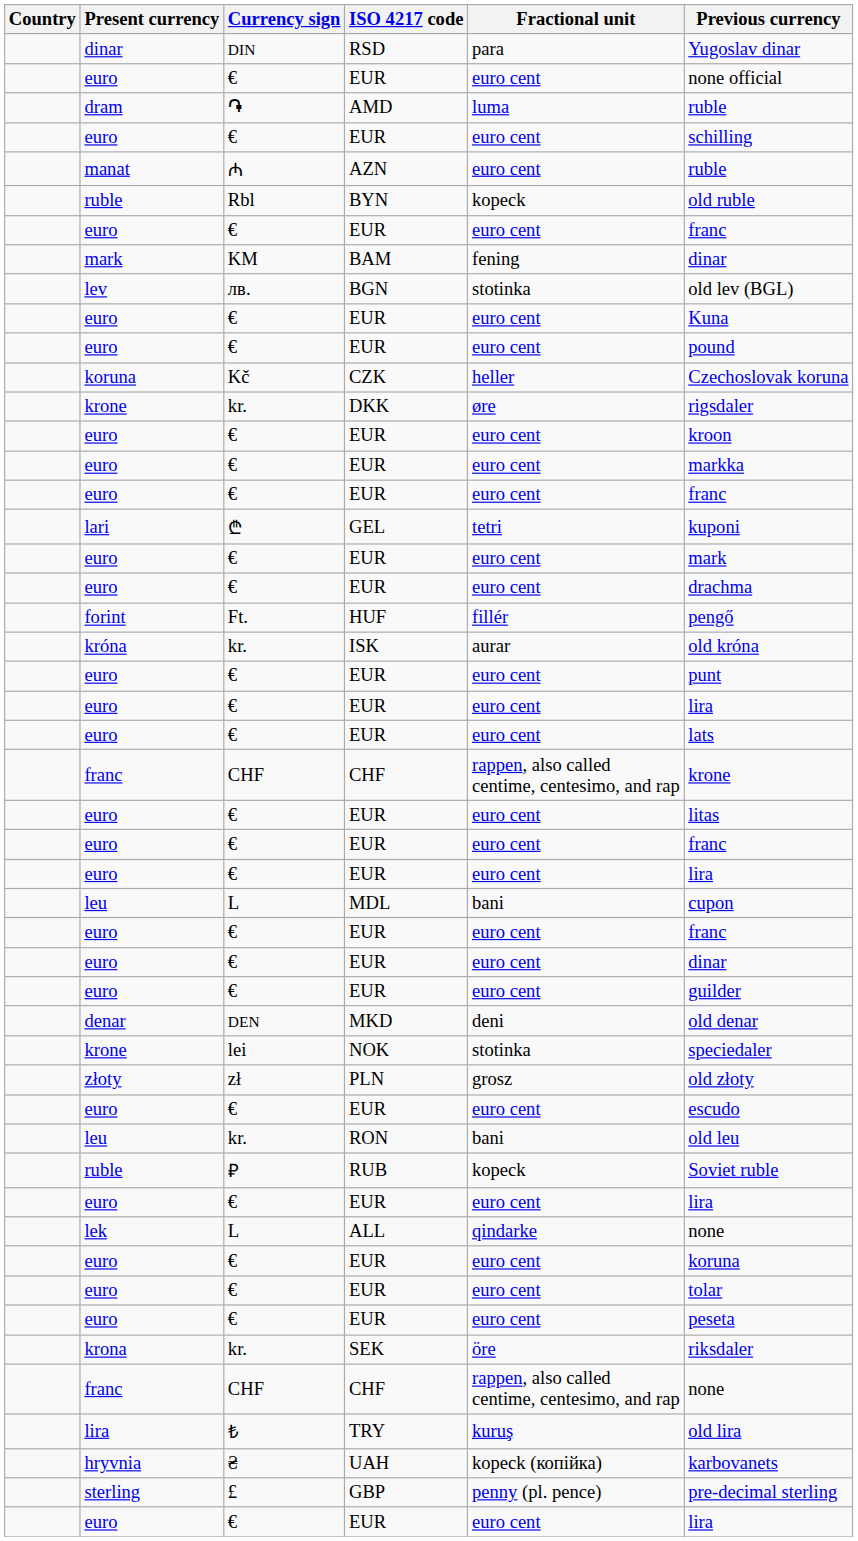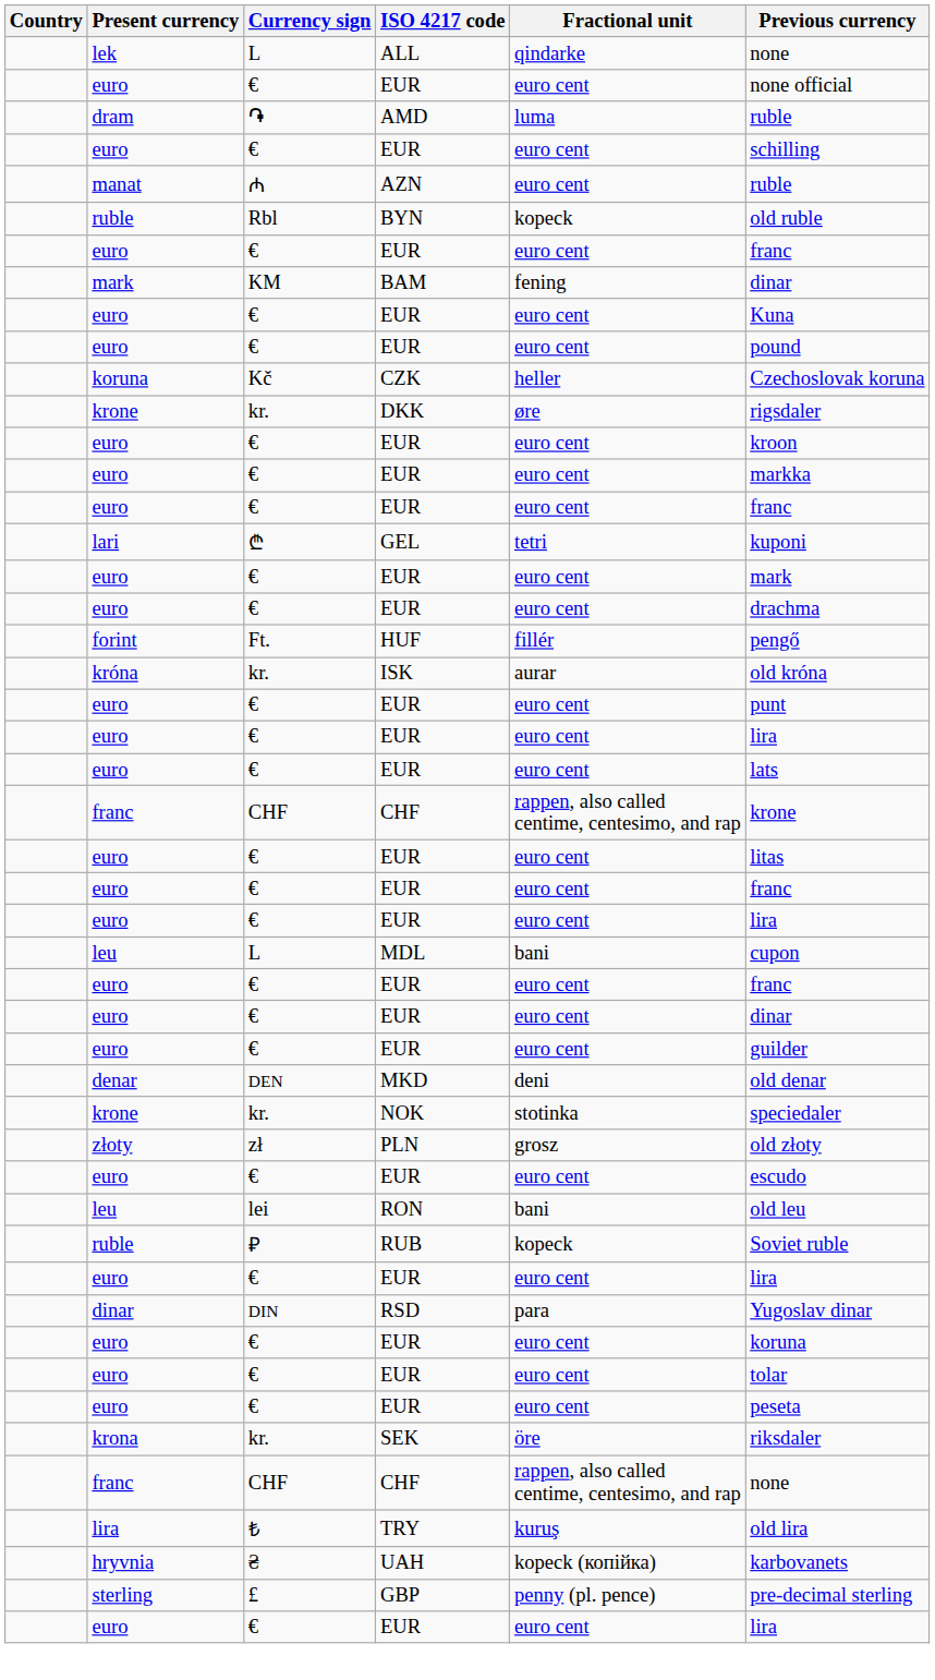rows swapped: ALL <-> RSD
- row: lev | лв. | BGN | stotinka | old lev (BGL)
NOK | Currency sign: lei -> kr.
RON | Currency sign: kr. -> lei
